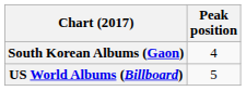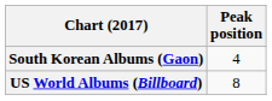US World Albums (Billboard) | Peak position: 5 -> 8
